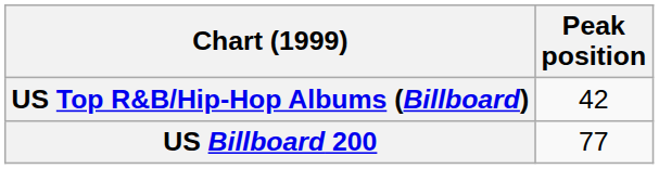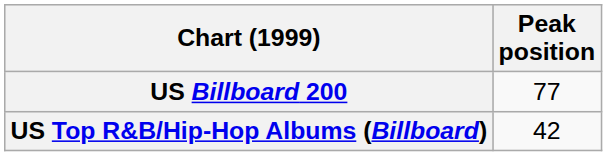rows swapped: US Billboard 200 <-> US Top R&B/Hip-Hop Albums (Billboard)
